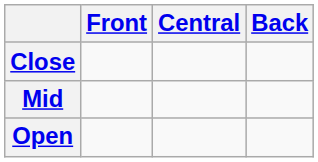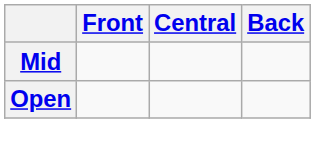- row: Close
